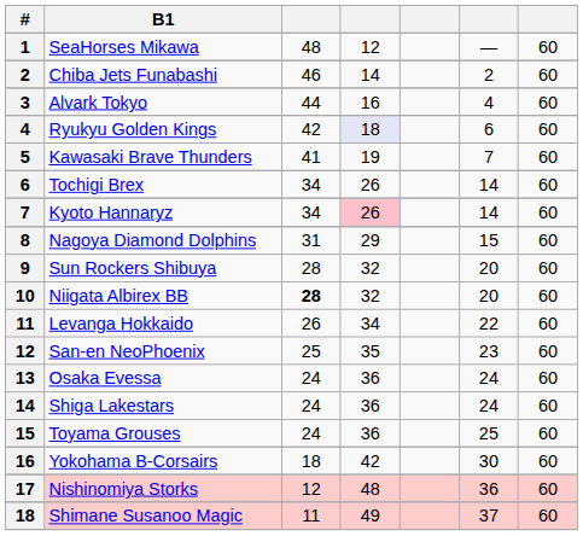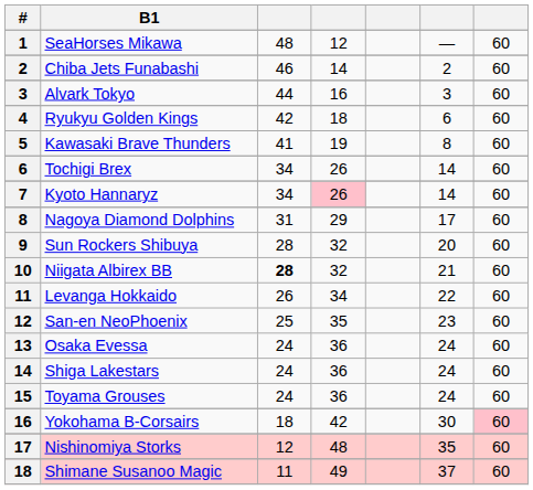Alvark Tokyo | column 6: 4 -> 3
Ryukyu Golden Kings | column 4: lavender background -> no background
Kawasaki Brave Thunders | column 6: 7 -> 8
Nagoya Diamond Dolphins | column 6: 15 -> 17
Niigata Albirex BB | column 6: 20 -> 21
Toyama Grouses | column 6: 25 -> 24
Yokohama B-Corsairs | column 7: no background -> pink background
Nishinomiya Storks | column 6: 36 -> 35
